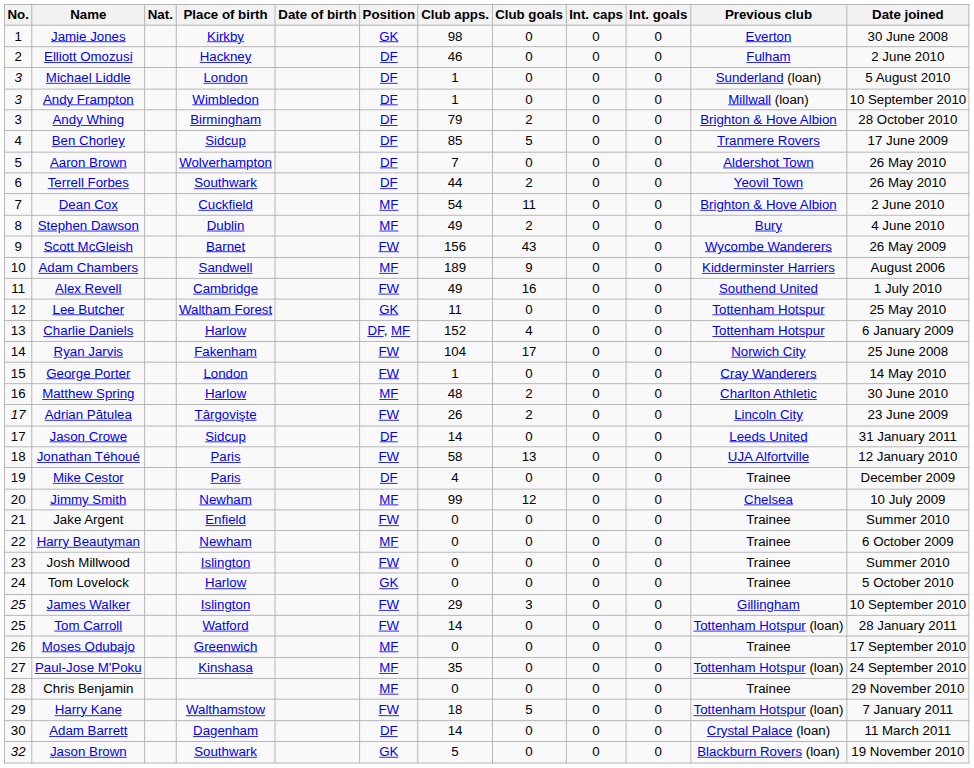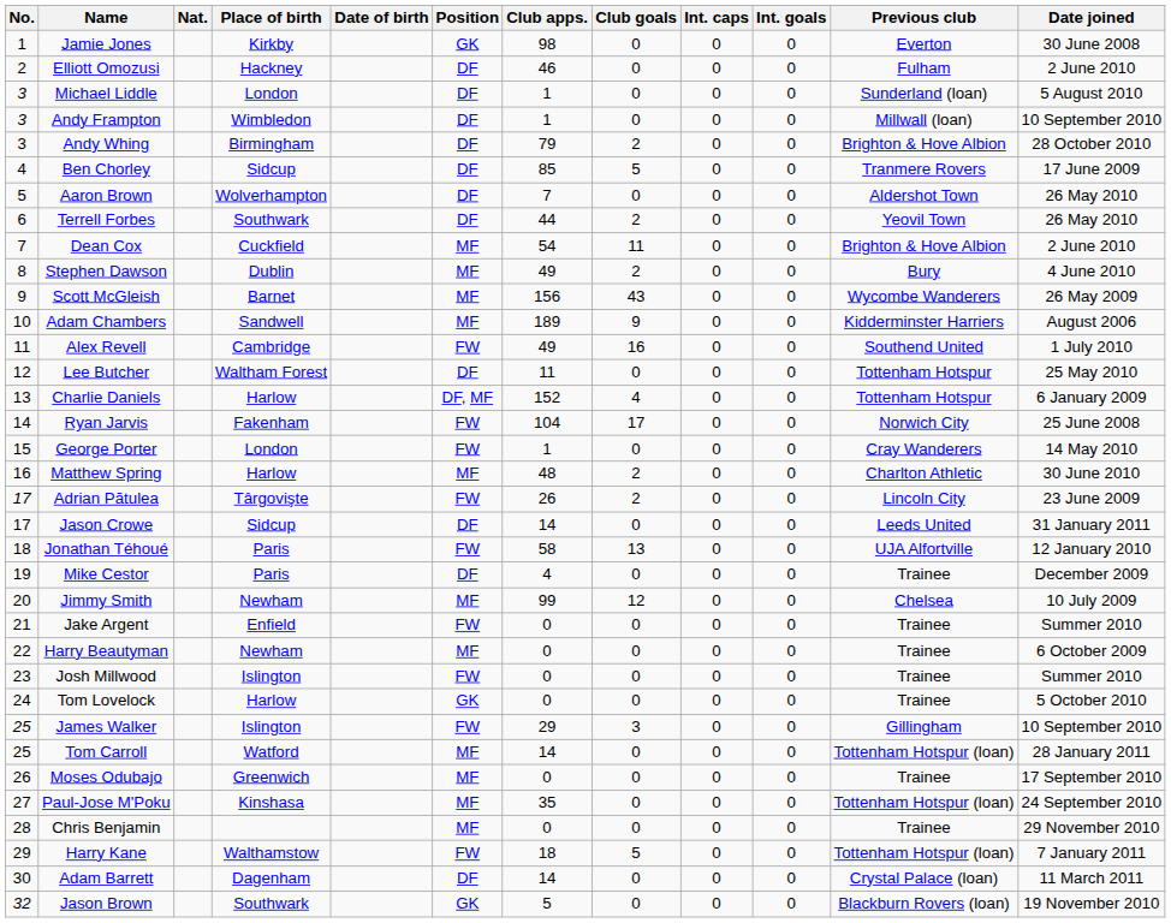Scott McGleish | Position: FW -> MF
Lee Butcher | Position: GK -> DF
Tom Carroll | Position: FW -> MF
